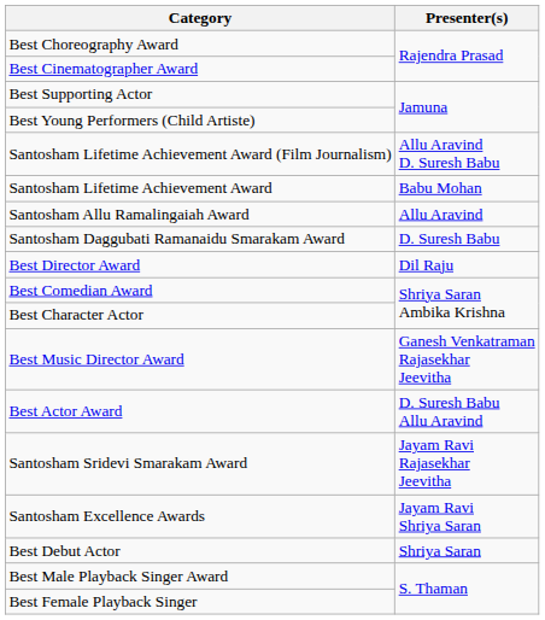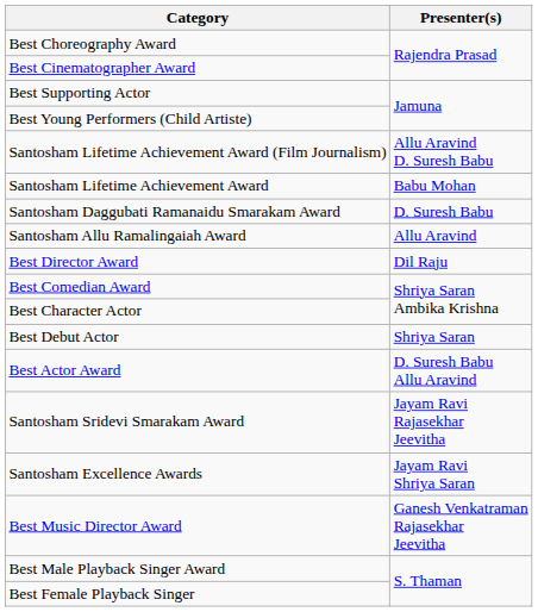rows swapped: Santosham Allu Ramalingaiah Award <-> Santosham Daggubati Ramanaidu Smarakam Award
rows swapped: Best Debut Actor <-> Best Music Director Award
